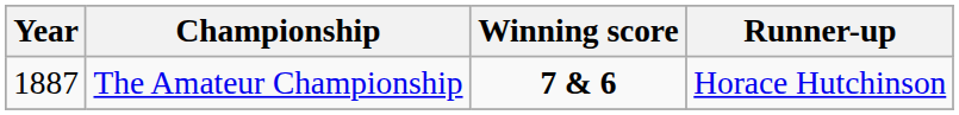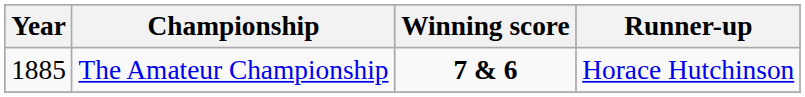The Amateur Championship | Year: 1887 -> 1885
